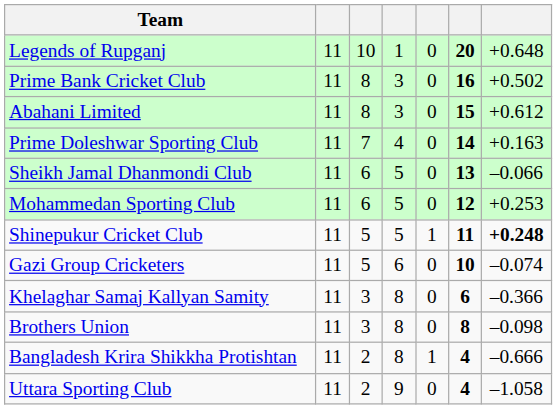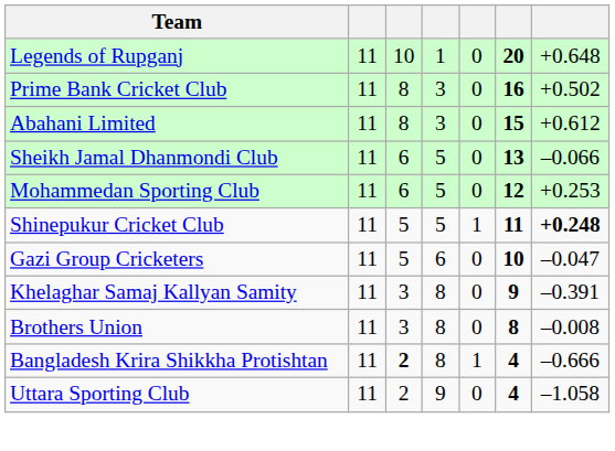- row: Prime Doleshwar Sporting Club | 11 | 7 | 4 | 0 | 14 | +0.163
Gazi Group Cricketers | column 7: –0.074 -> –0.047
Khelaghar Samaj Kallyan Samity | column 6: 6 -> 9
Khelaghar Samaj Kallyan Samity | column 7: –0.366 -> –0.391
Brothers Union | column 7: –0.098 -> –0.008
Bangladesh Krira Shikkha Protishtan | column 3: normal -> bold
